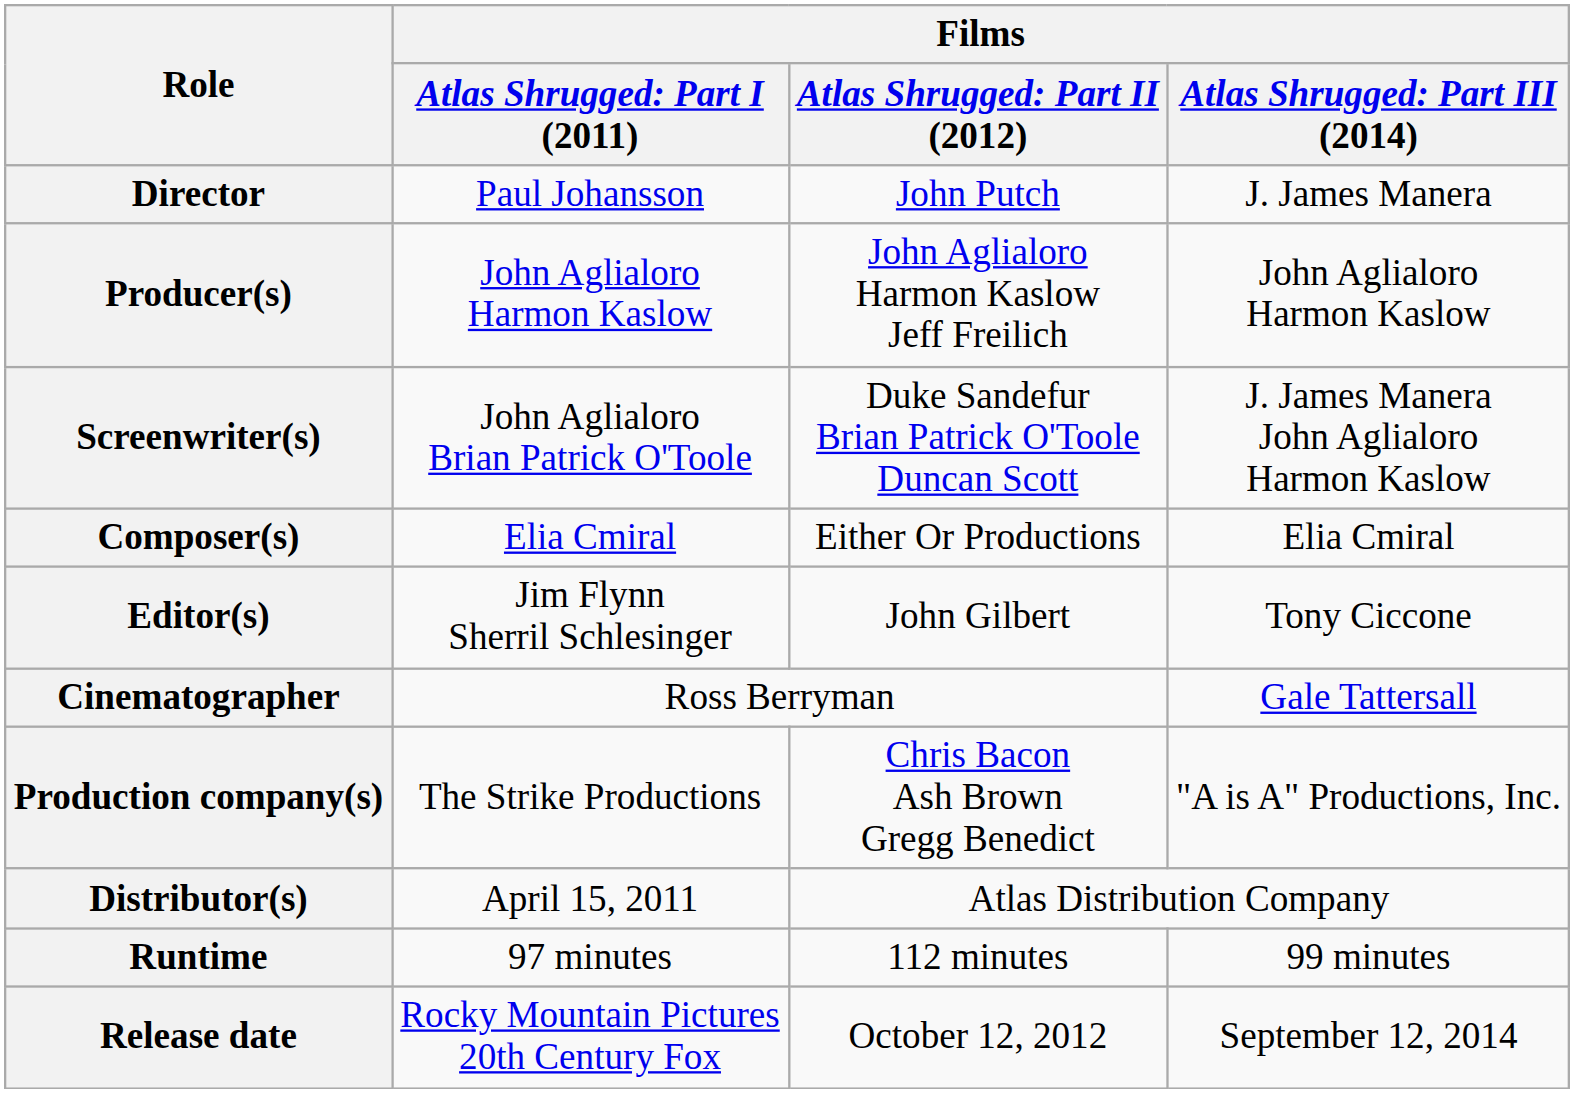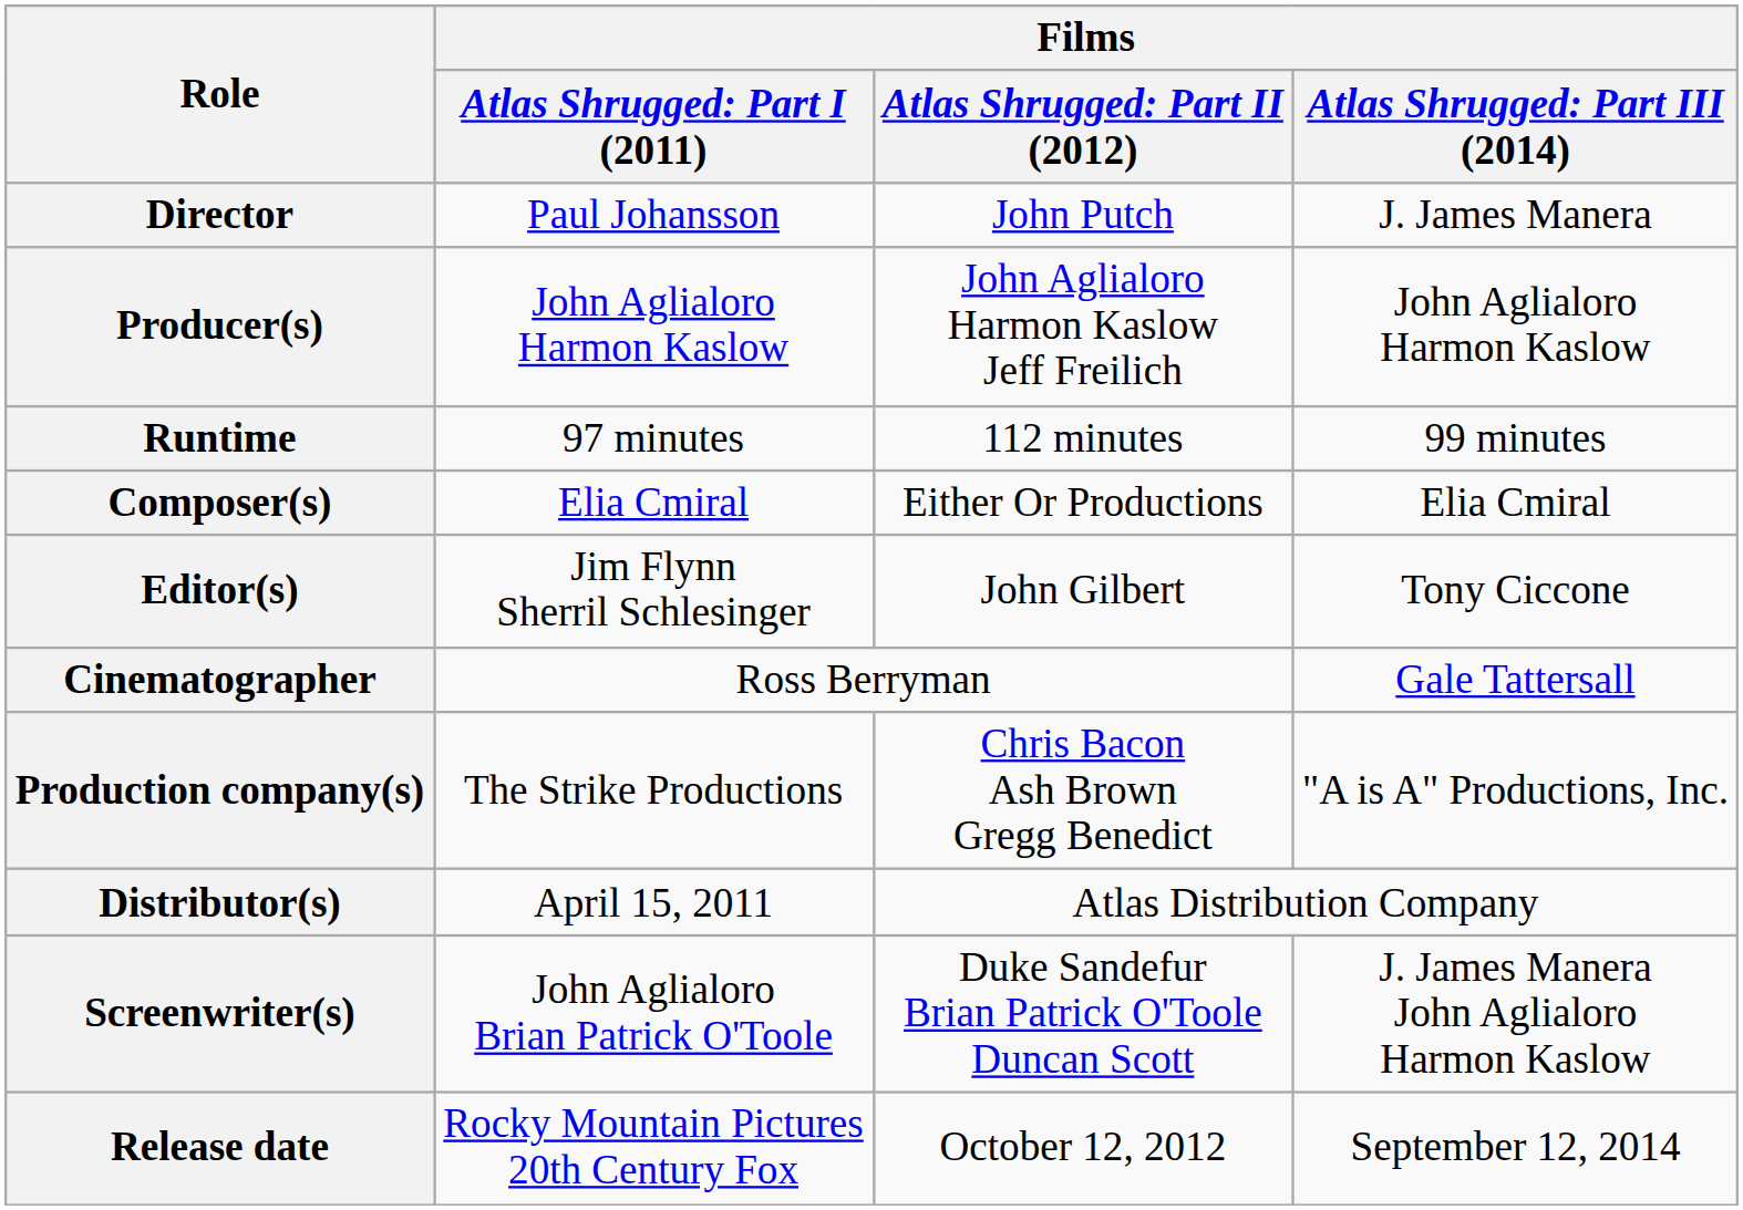rows swapped: Screenwriter(s) <-> Runtime
